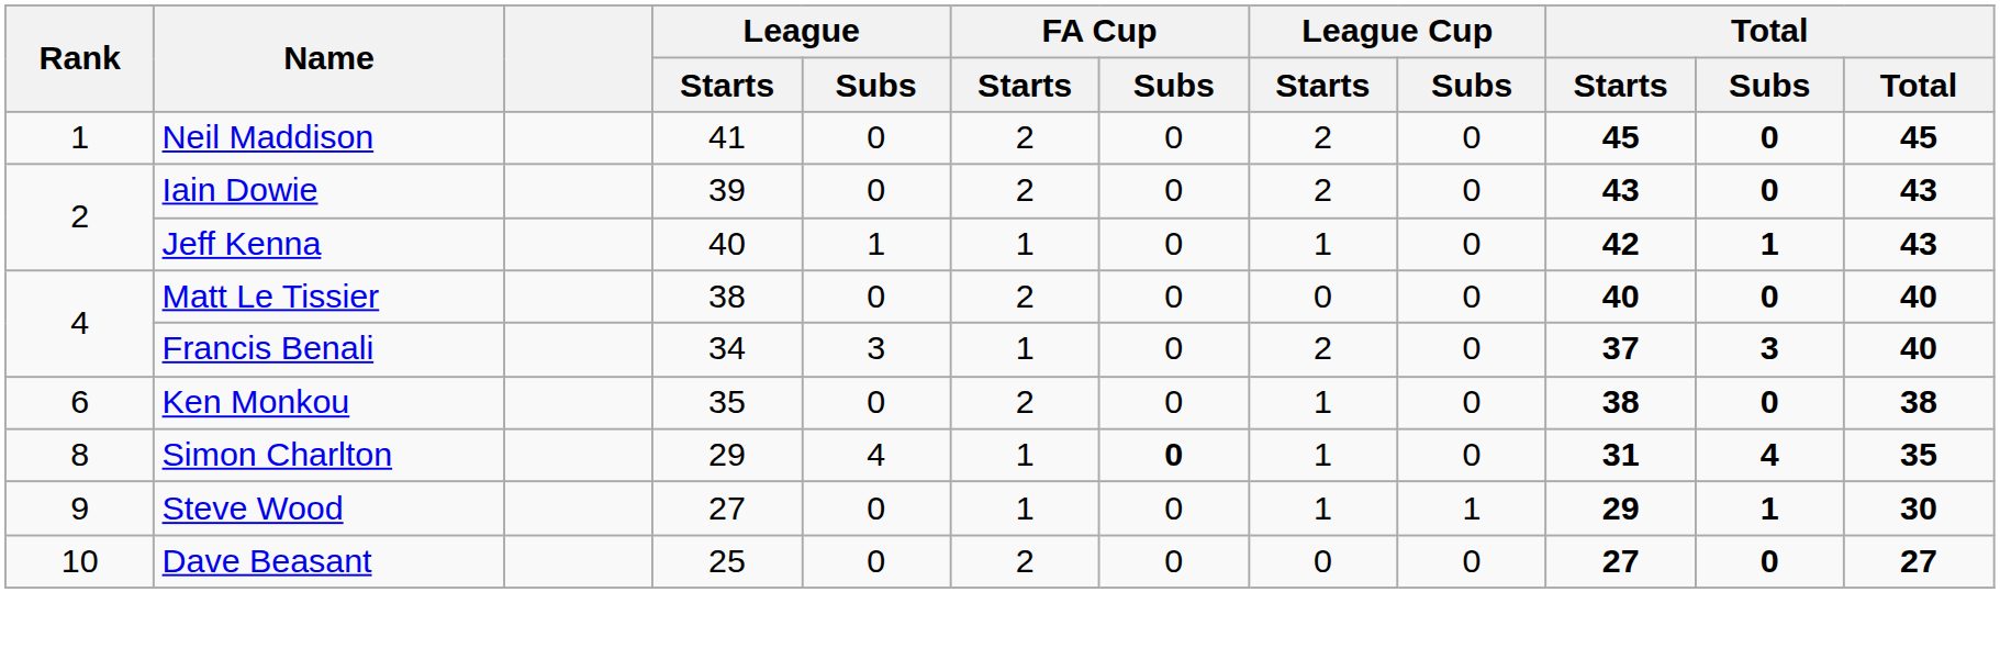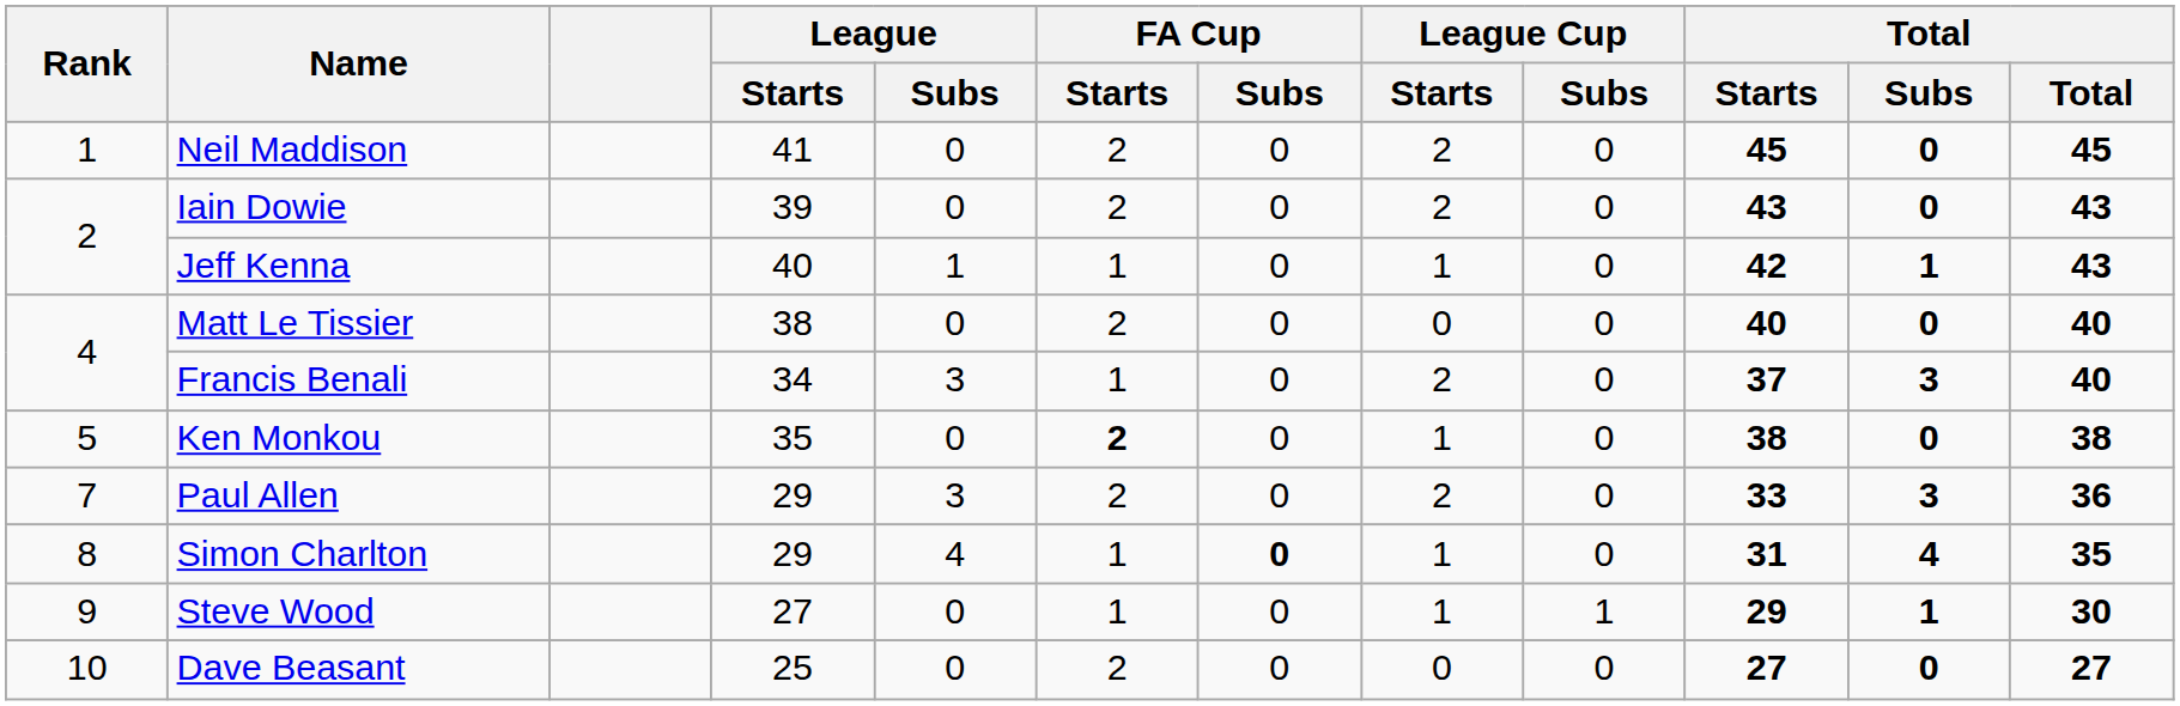Ken Monkou | Rank: 6 -> 5
Ken Monkou | FA Cup / Starts: normal -> bold
+ row: 7 | Paul Allen | 29 | 3 | 2 | 0 | 2 | 0 | 33 | 3 | 36
